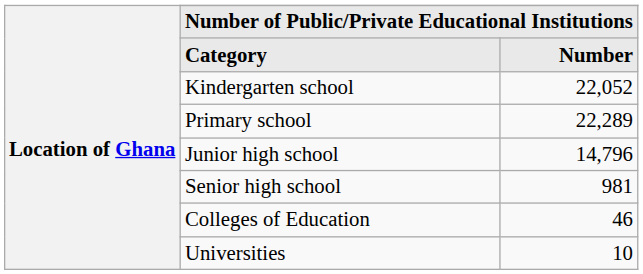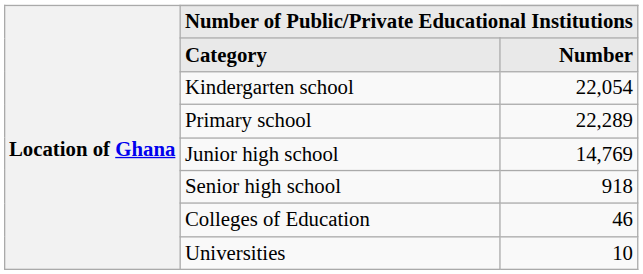Kindergarten school | Number of Public/Private Educational Institutions / Number: 22,052 -> 22,054
Junior high school | Number of Public/Private Educational Institutions / Number: 14,796 -> 14,769
Senior high school | Number of Public/Private Educational Institutions / Number: 981 -> 918
